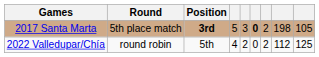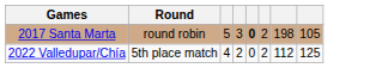- column: Position | 3rd | 5th
2017 Santa Marta | Round: 5th place match -> round robin
2022 Valledupar/Chía | Round: round robin -> 5th place match
